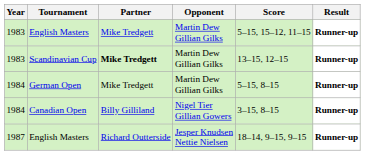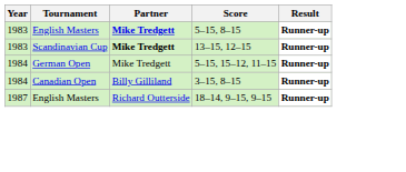- column: Opponent | Martin Dew Gillian Gilks | Martin Dew Gillian Gilks | Martin Dew Gillian Gilks | Nigel Tier Gillian Gowers | Jesper Knudsen Nettie Nielsen
1983 / English Masters | Partner: normal -> bold
1983 / English Masters | Score: 5–15, 15–12, 11–15 -> 5–15, 8–15
German Open | Score: 5–15, 8–15 -> 5–15, 15–12, 11–15
